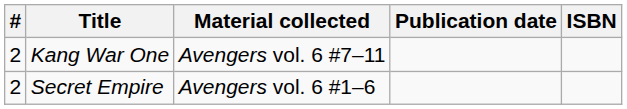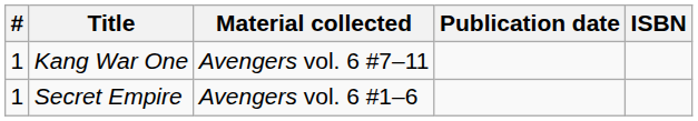Kang War One | #: 2 -> 1
Secret Empire | #: 2 -> 1
